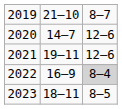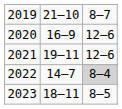2020 | column 2: 14–7 -> 16–9
2022 | column 2: 16–9 -> 14–7
